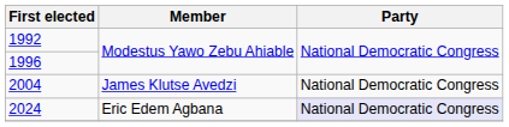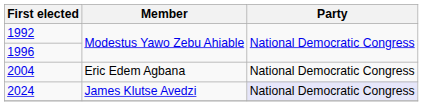2004 | Member: James Klutse Avedzi -> Eric Edem Agbana
2024 | Member: Eric Edem Agbana -> James Klutse Avedzi
